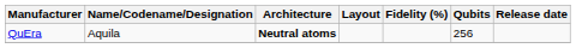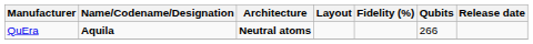QuEra | Name/Codename/Designation: normal -> bold
QuEra | Qubits: 256 -> 266
